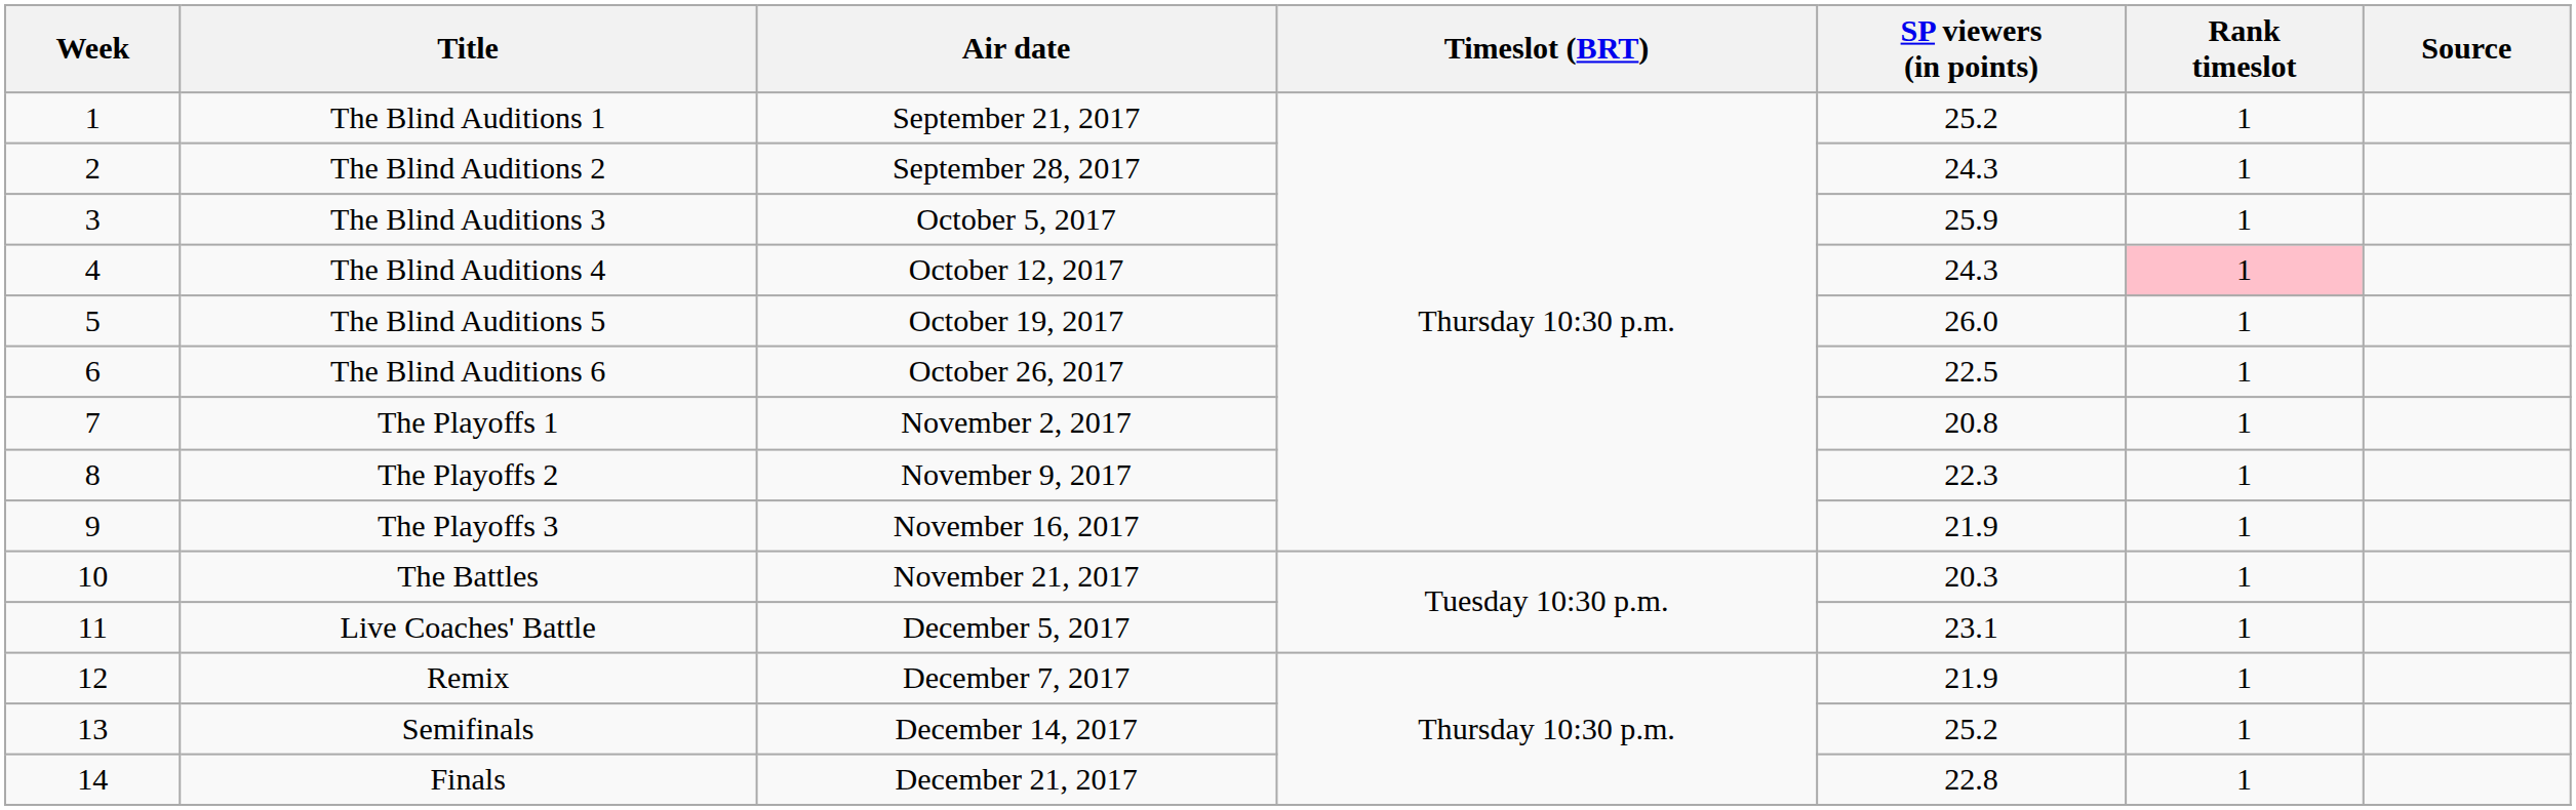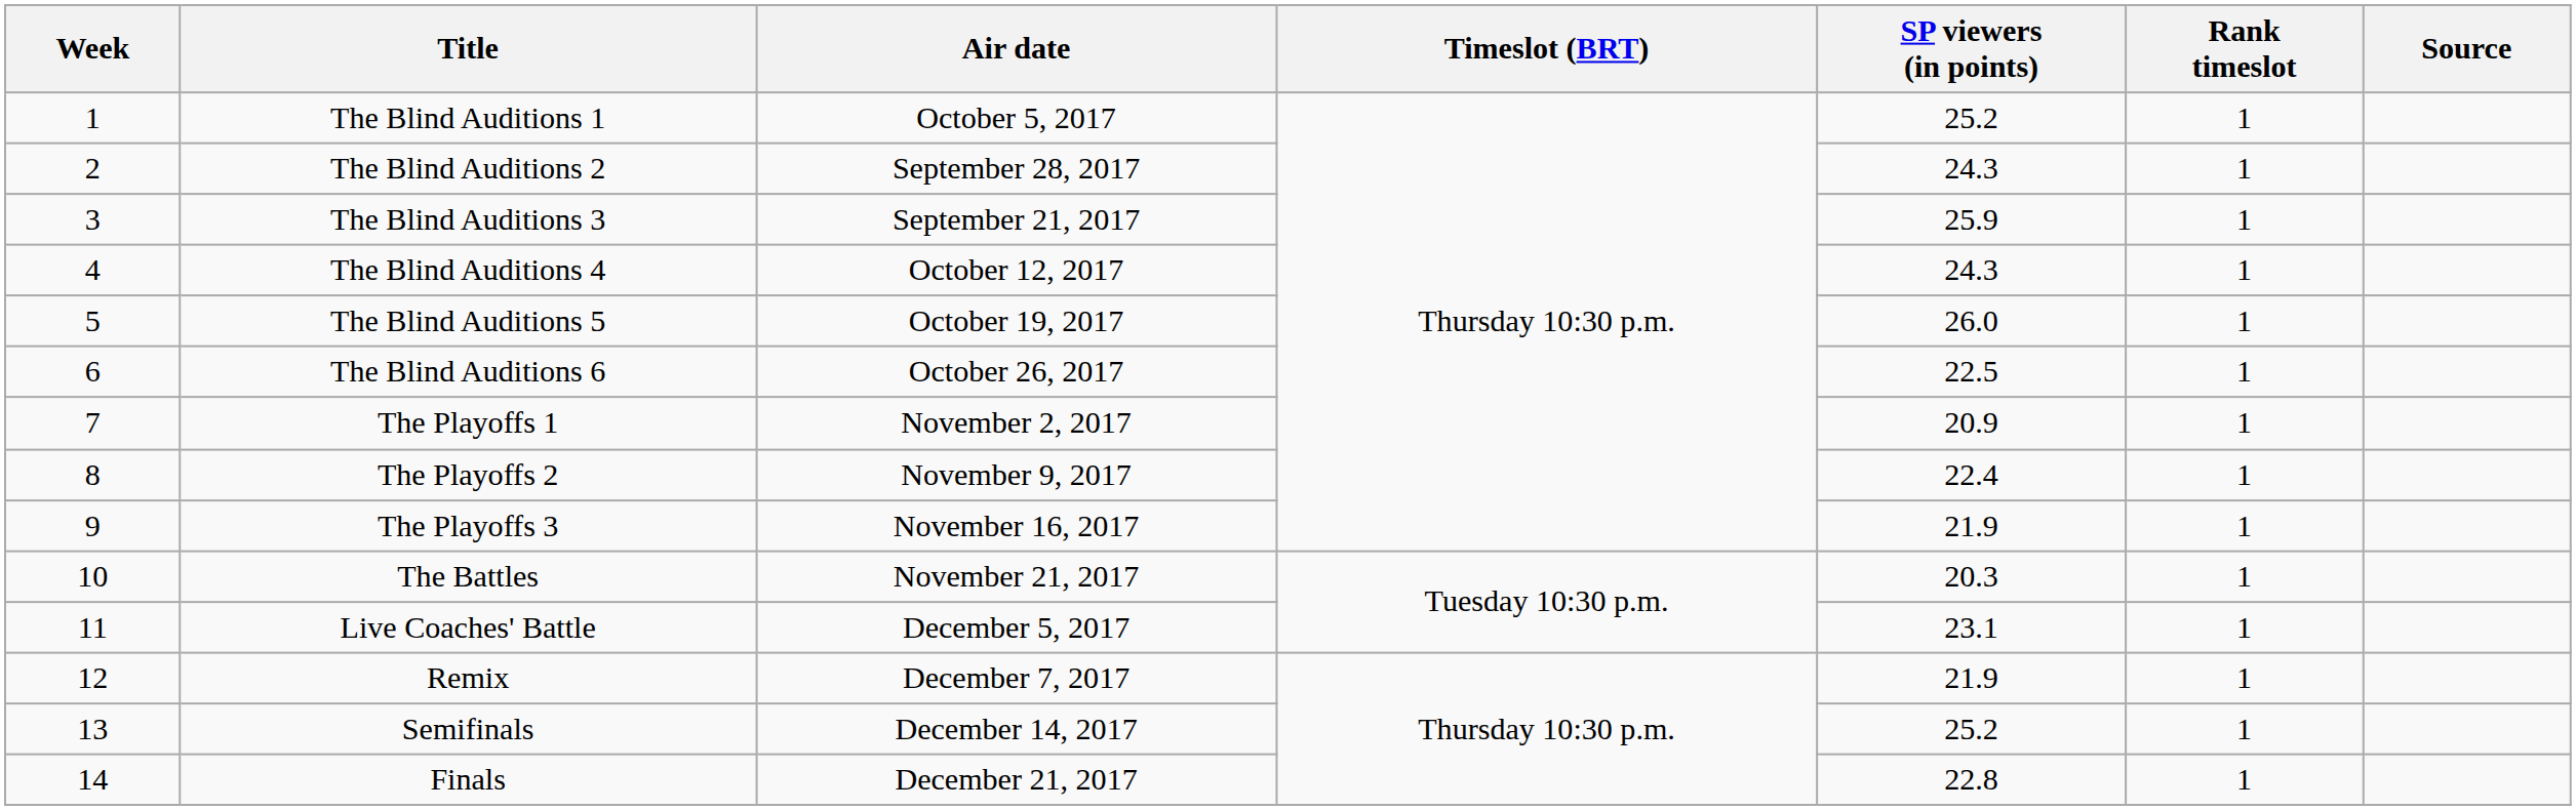The Blind Auditions 1 | Air date: September 21, 2017 -> October 5, 2017
The Blind Auditions 3 | Air date: October 5, 2017 -> September 21, 2017
The Blind Auditions 4 | Rank timeslot: pink background -> no background
The Playoffs 1 | SP viewers (in points): 20.8 -> 20.9
The Playoffs 2 | SP viewers (in points): 22.3 -> 22.4
